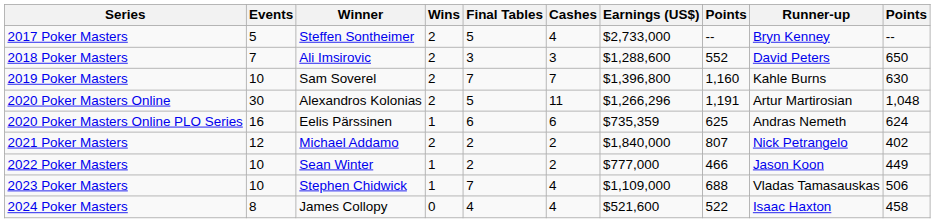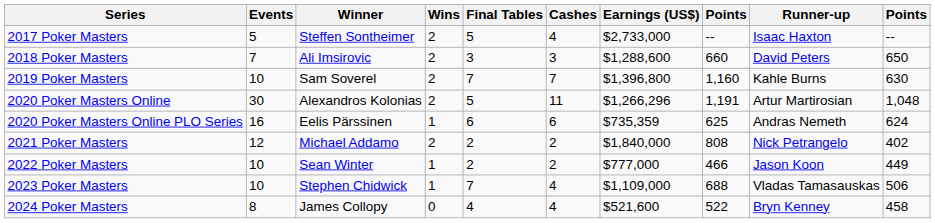2017 Poker Masters | Runner-up: Bryn Kenney -> Isaac Haxton
2018 Poker Masters | column 8: 552 -> 660
2021 Poker Masters | column 8: 807 -> 808
2024 Poker Masters | Runner-up: Isaac Haxton -> Bryn Kenney
